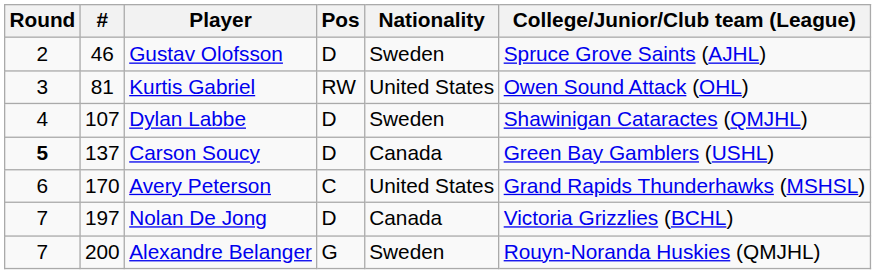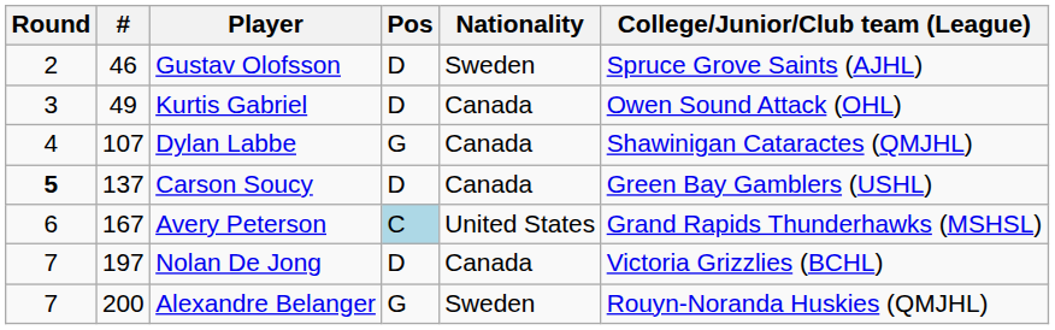Kurtis Gabriel | #: 81 -> 49
Kurtis Gabriel | Pos: RW -> D
Kurtis Gabriel | Nationality: United States -> Canada
Dylan Labbe | Pos: D -> G
Dylan Labbe | Nationality: Sweden -> Canada
Avery Peterson | #: 170 -> 167
Avery Peterson | Pos: no background -> lightblue background
